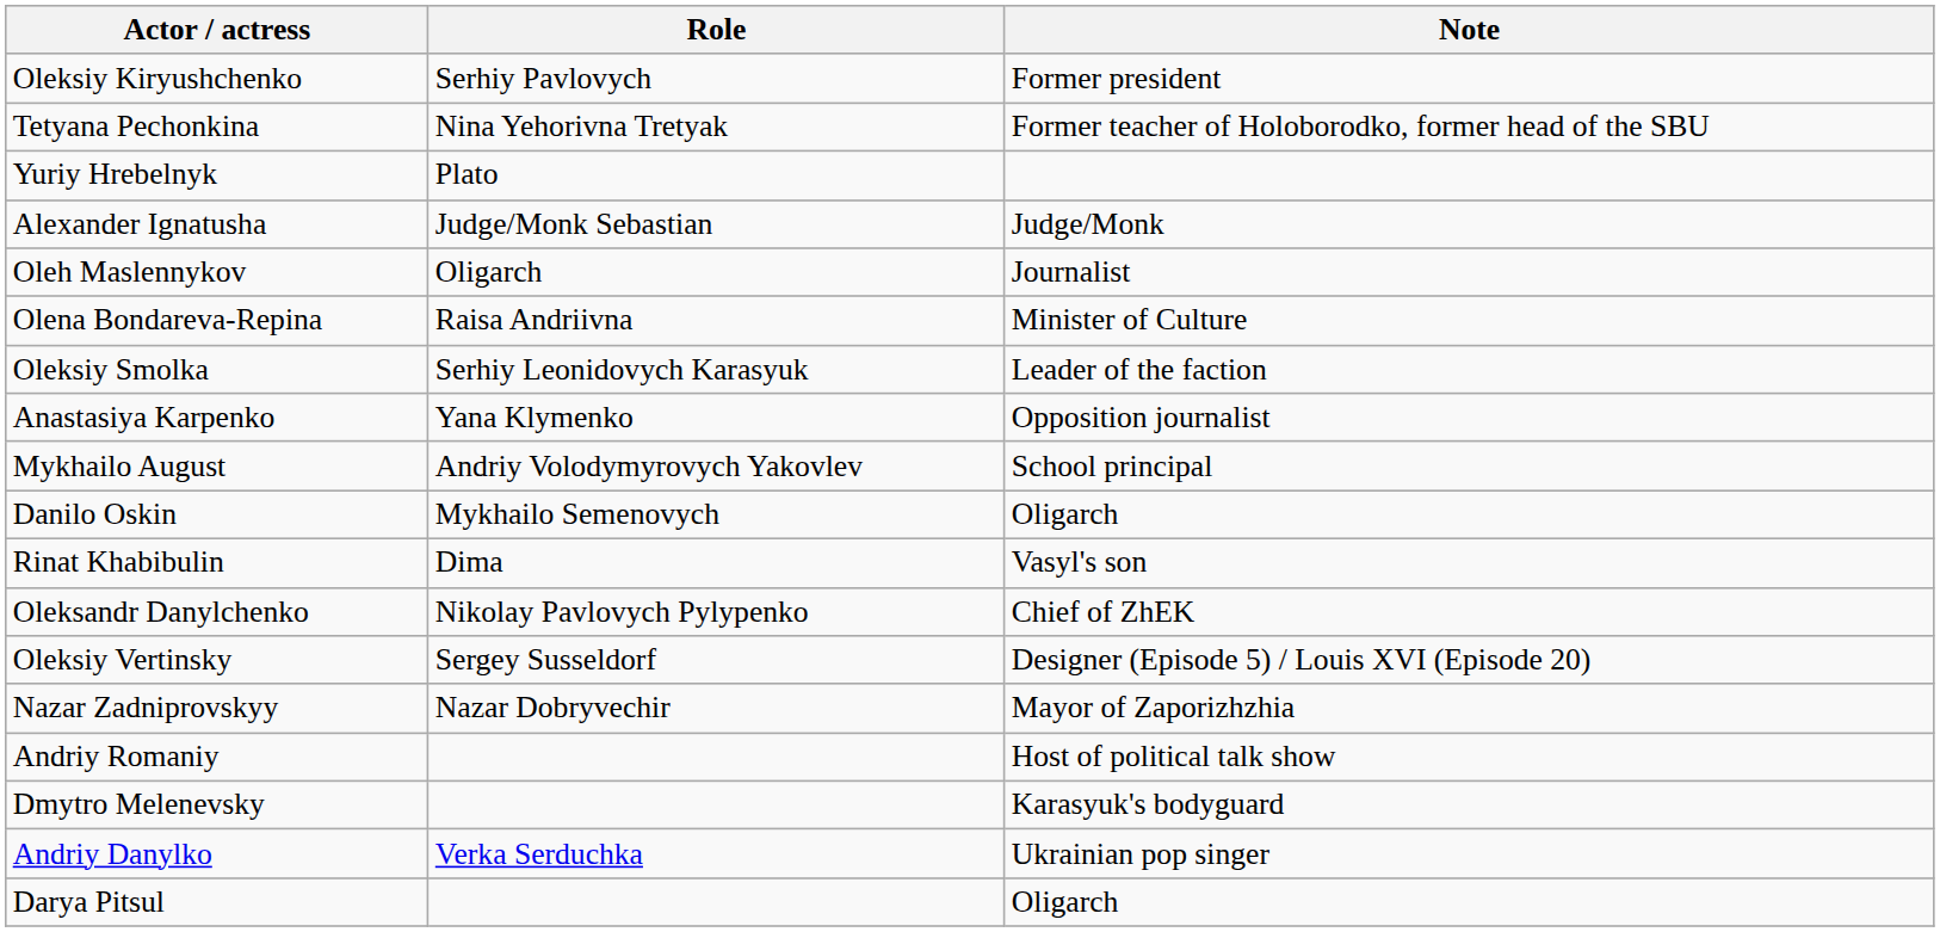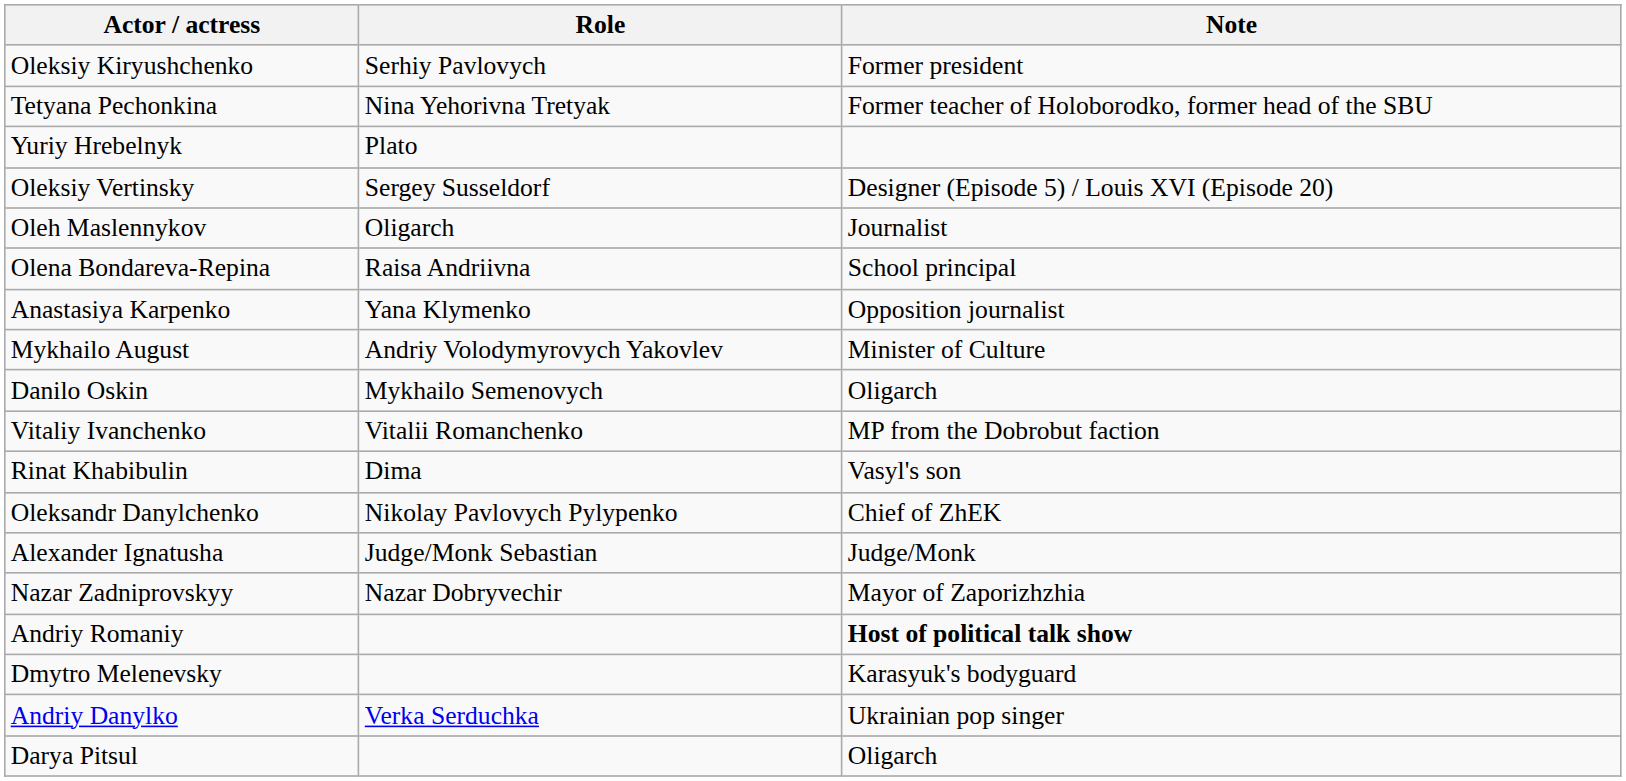rows swapped: Oleksiy Vertinsky <-> Alexander Ignatusha
Olena Bondareva-Repina | Note: Minister of Culture -> School principal
- row: Oleksiy Smolka | Serhiy Leonidovych Karasyuk | Leader of the faction
Mykhailo August | Note: School principal -> Minister of Culture
+ row: Vitaliy Ivanchenko | Vitalii Romanchenko | MP from the Dobrobut faction
Andriy Romaniy | Note: normal -> bold
